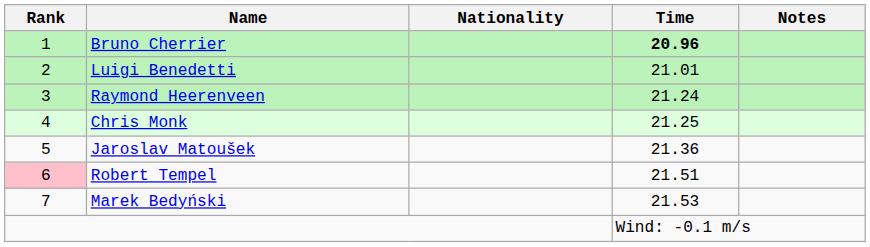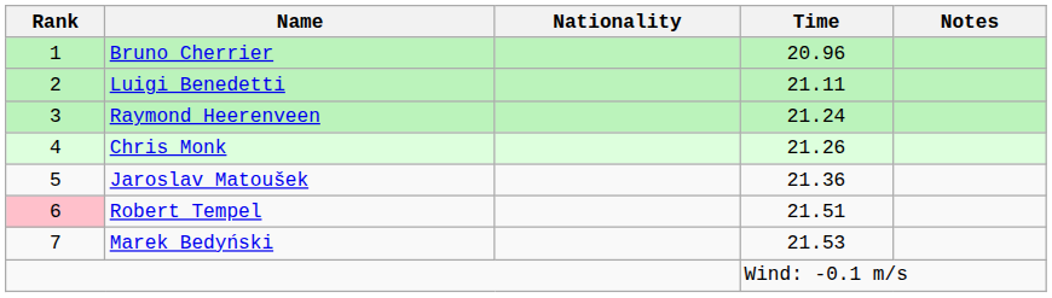Bruno Cherrier | Time: bold -> normal
Luigi Benedetti | Time: 21.01 -> 21.11
Chris Monk | Time: 21.25 -> 21.26
